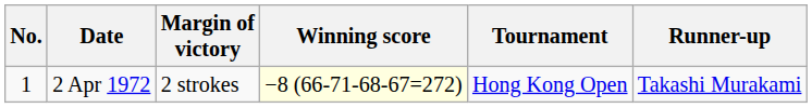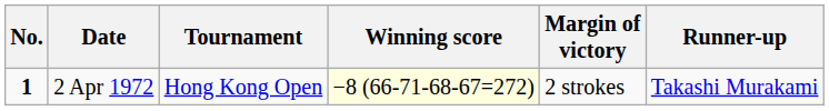columns swapped: Tournament <-> Margin of victory
2 Apr 1972 | No.: normal -> bold
